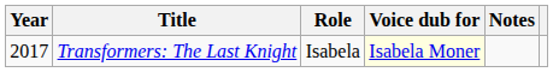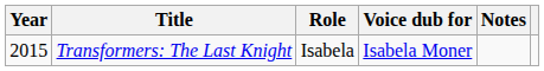Transformers: The Last Knight | Year: 2017 -> 2015
Transformers: The Last Knight | Voice dub for: lightyellow background -> no background
